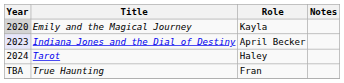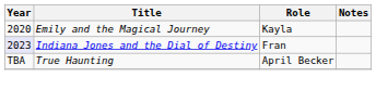Emily and the Magical Journey | Year: lightgrey background -> no background
Indiana Jones and the Dial of Destiny | Role: April Becker -> Fran
- row: 2024 | Tarot | Haley
True Haunting | Role: Fran -> April Becker
